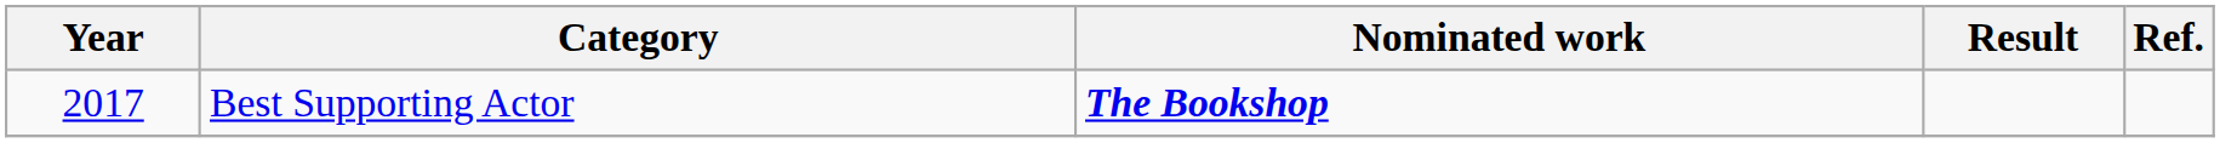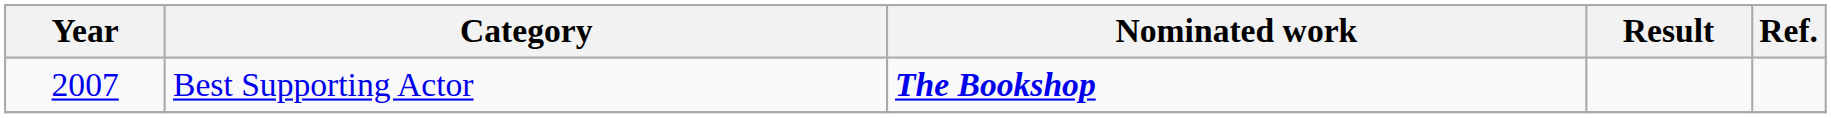Best Supporting Actor | Year: 2017 -> 2007
